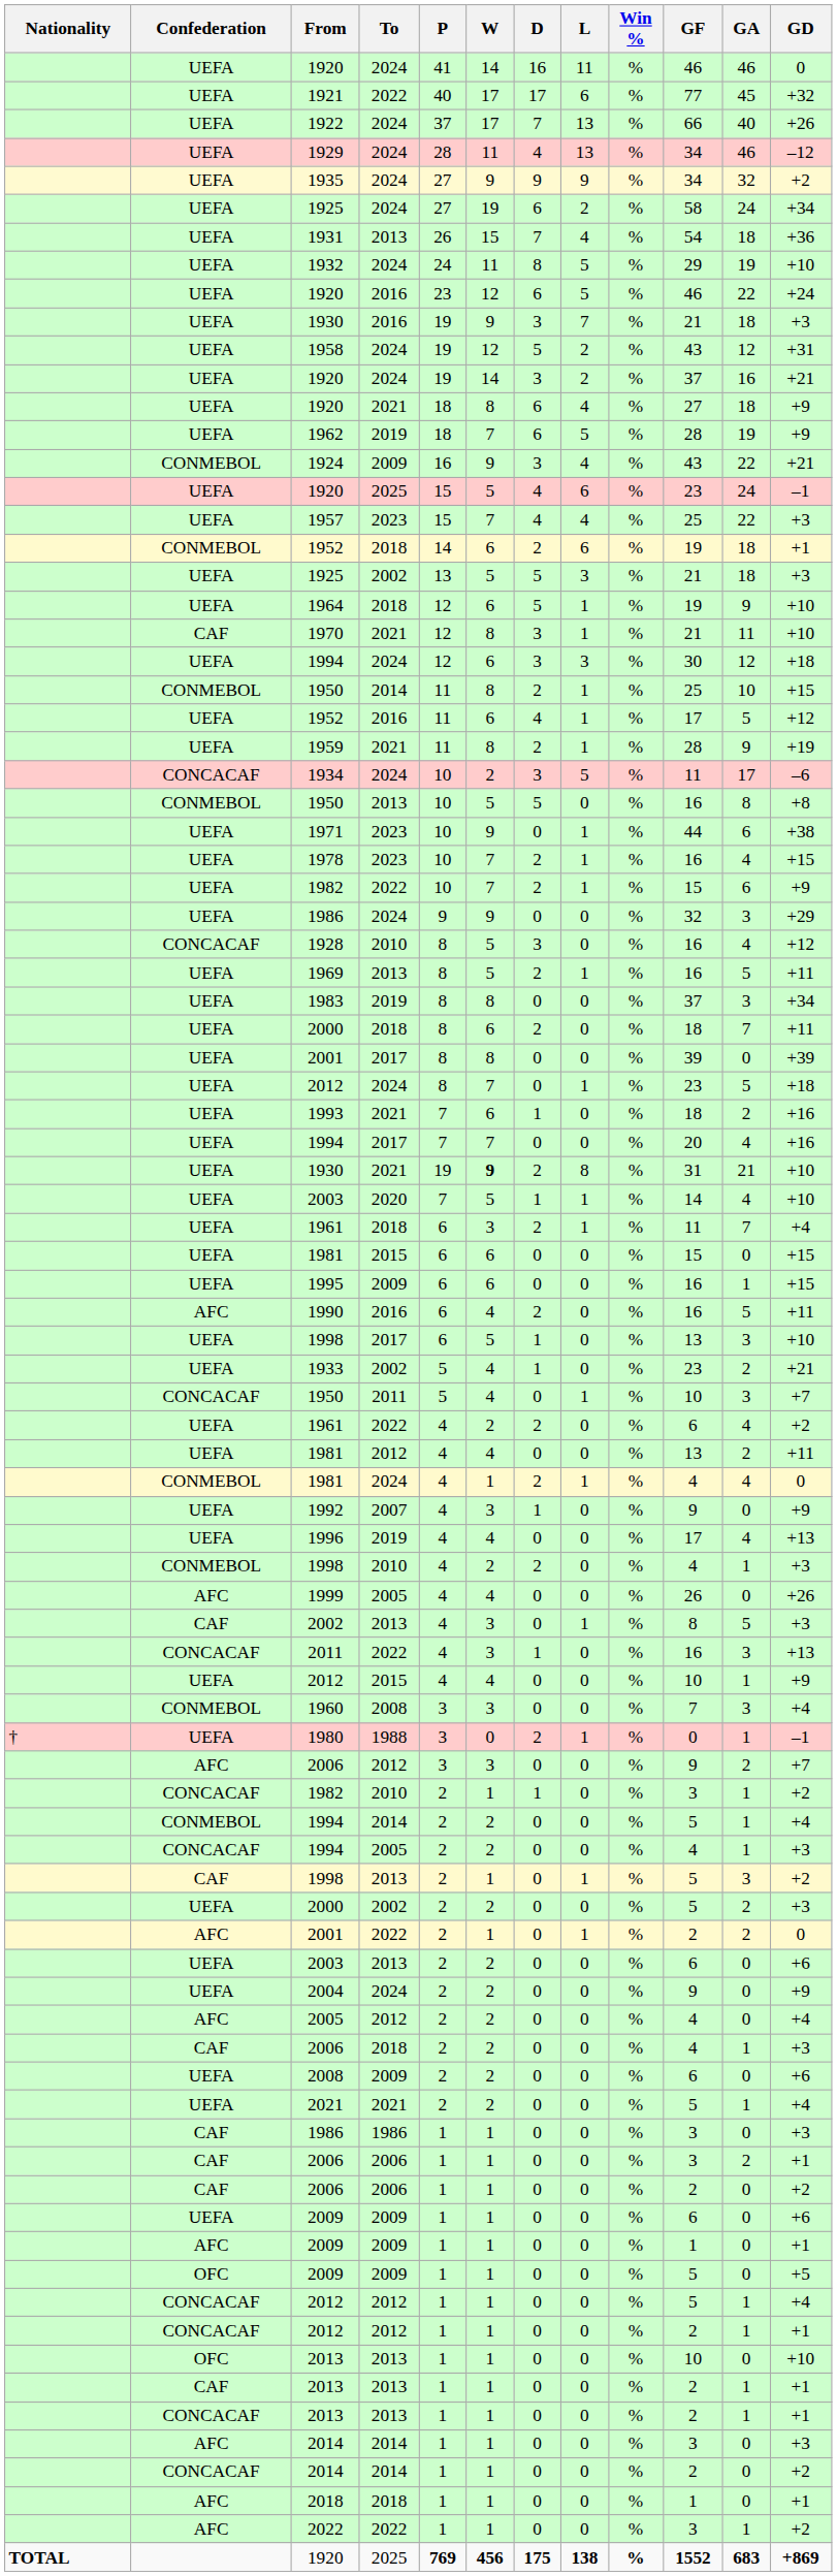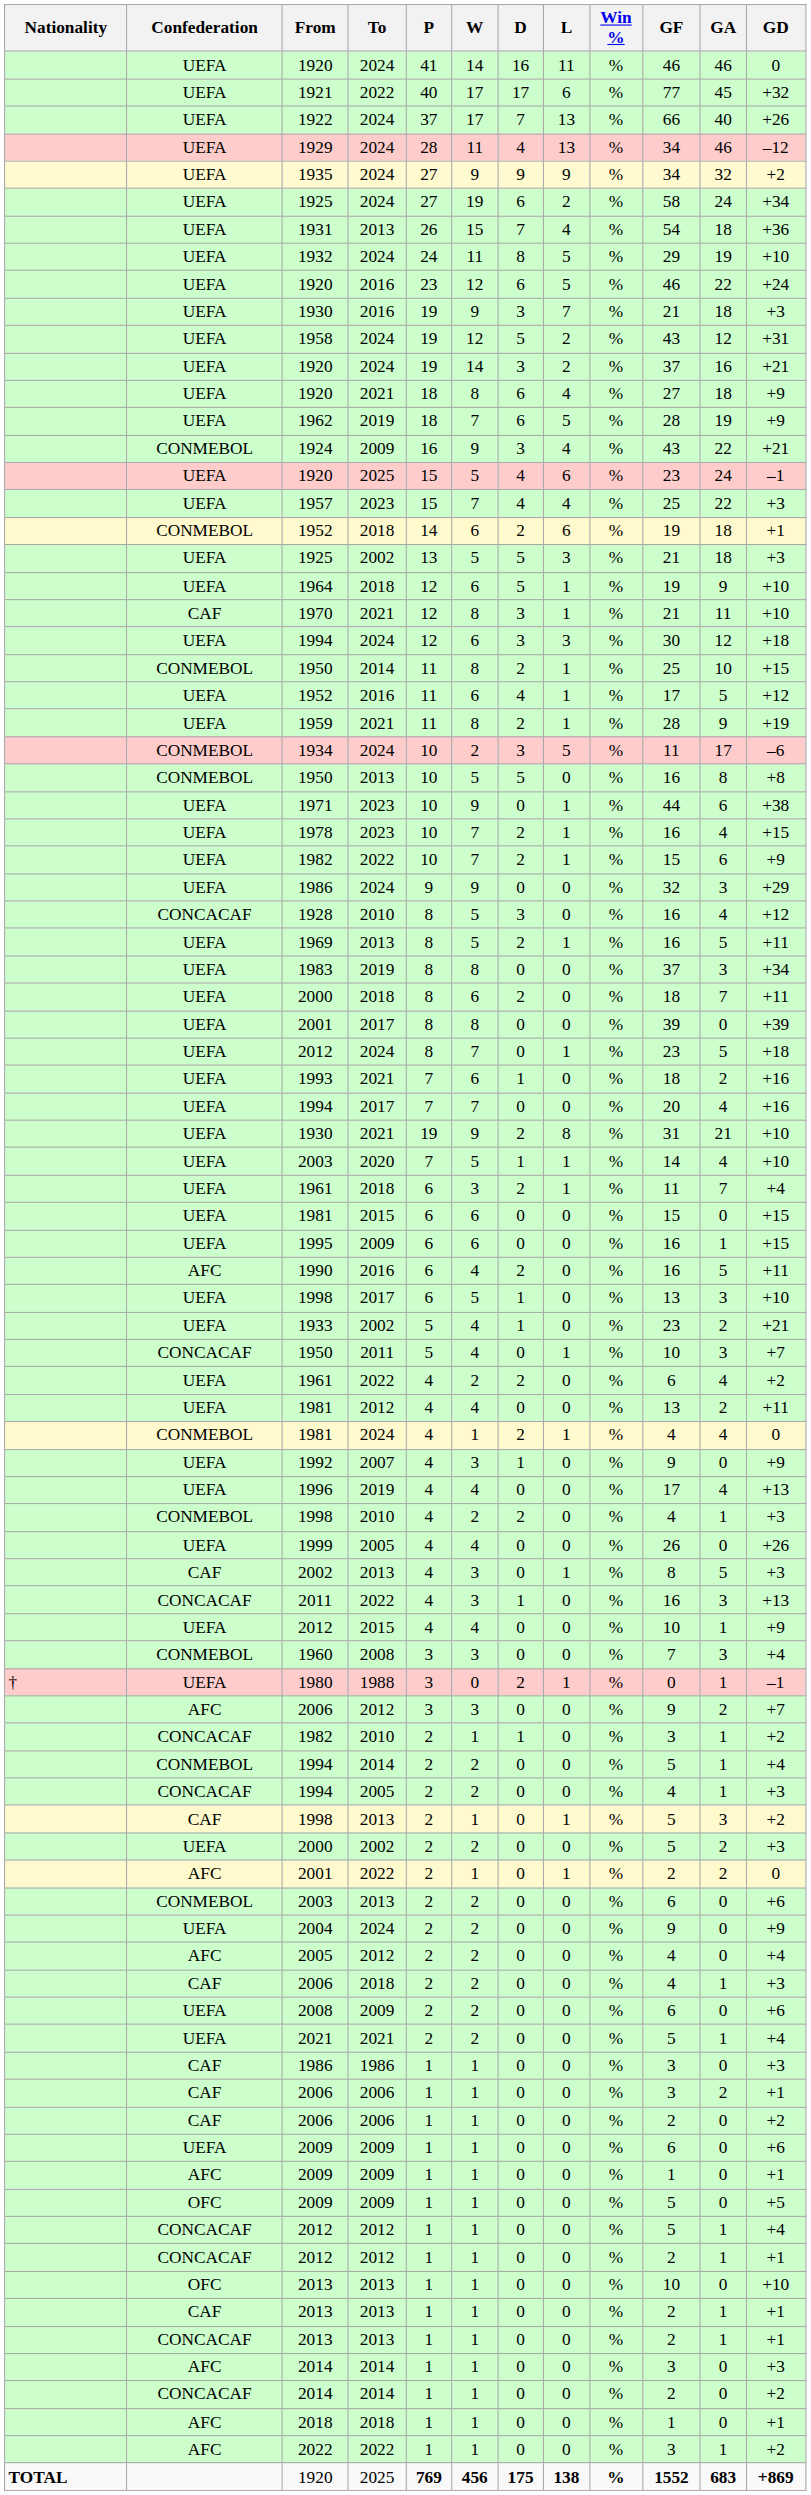1934 | Confederation: CONCACAF -> CONMEBOL
1930 / 2021 | W: bold -> normal
1999 | Confederation: AFC -> UEFA
2003 / 2013 | Confederation: UEFA -> CONMEBOL
